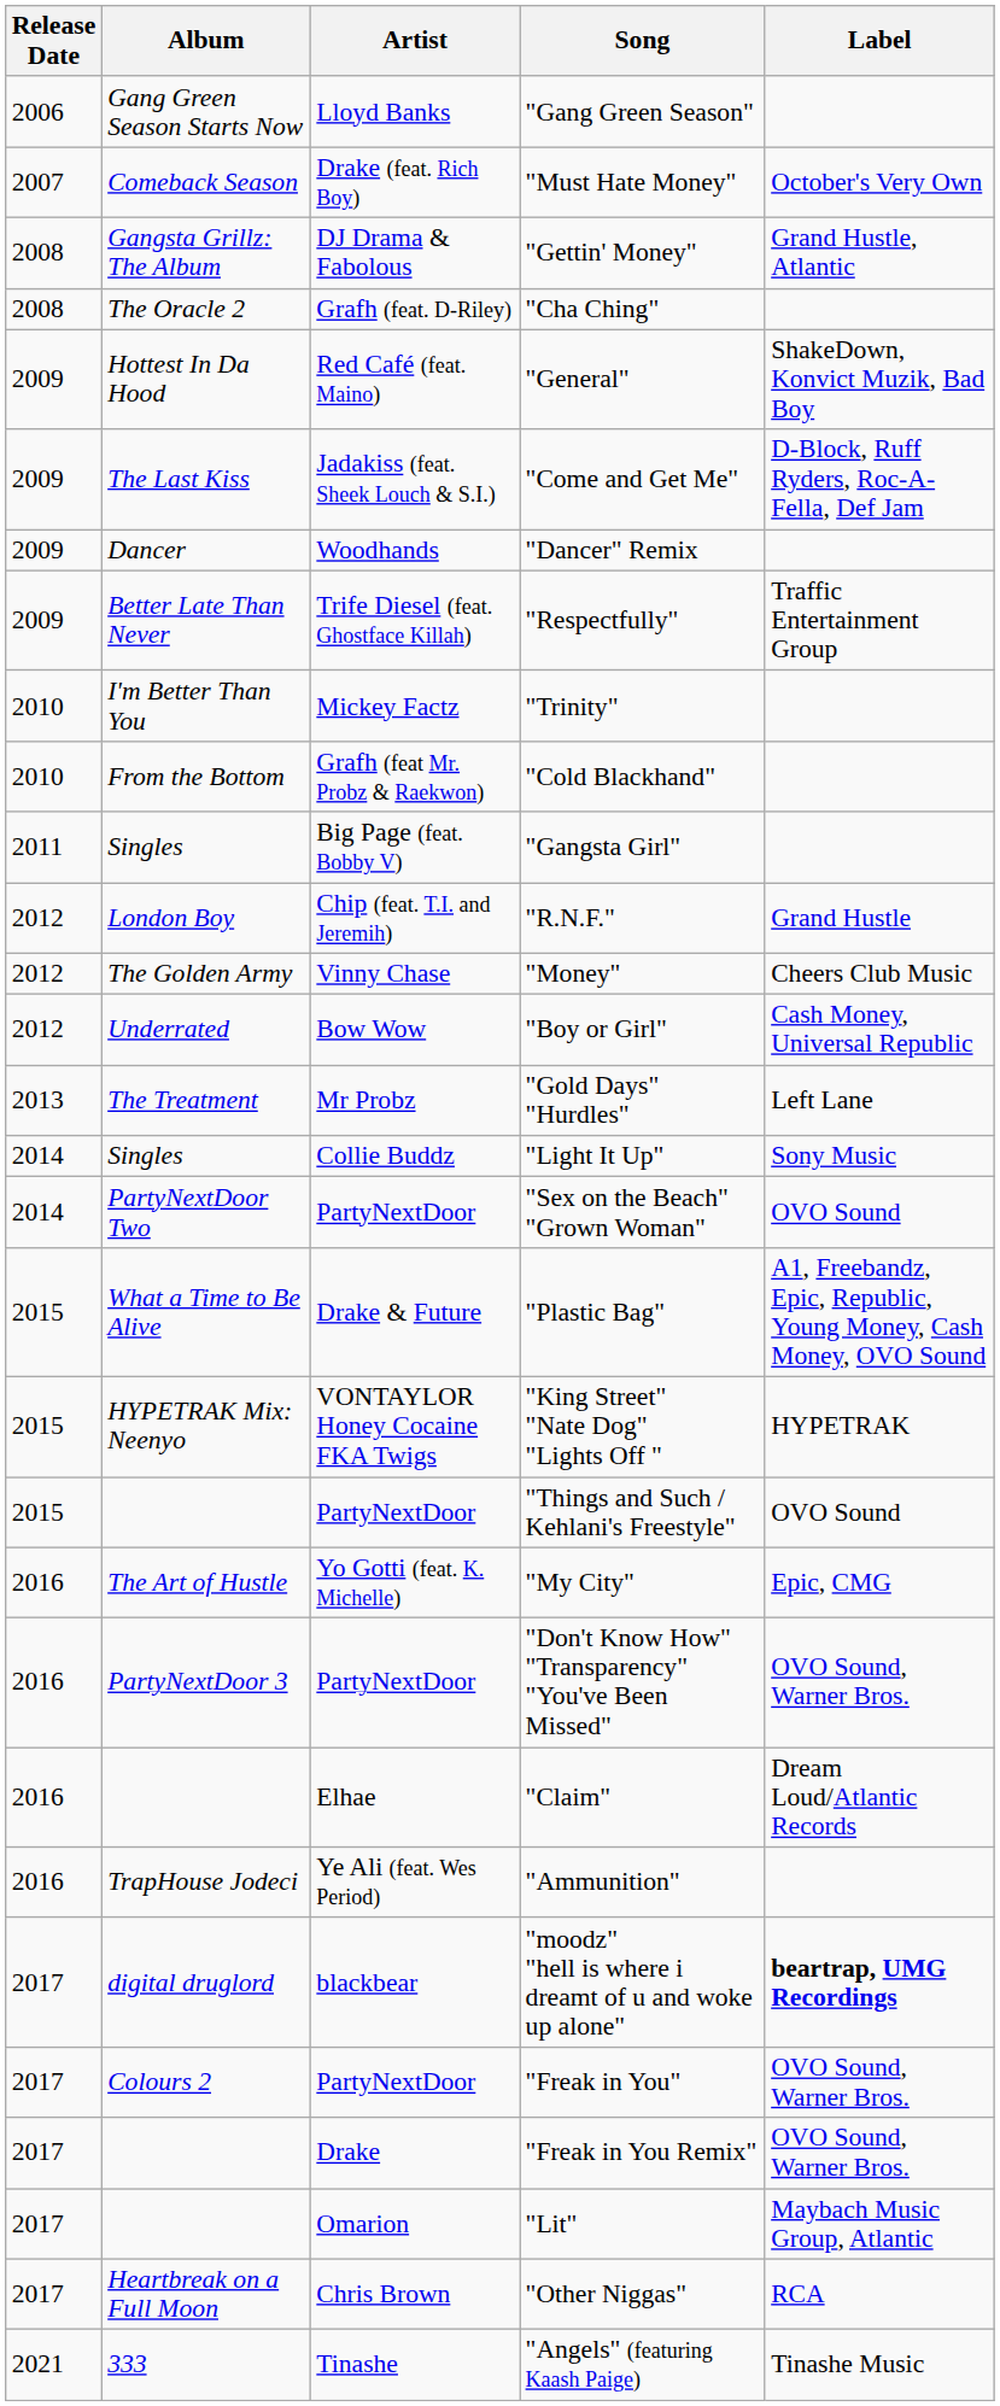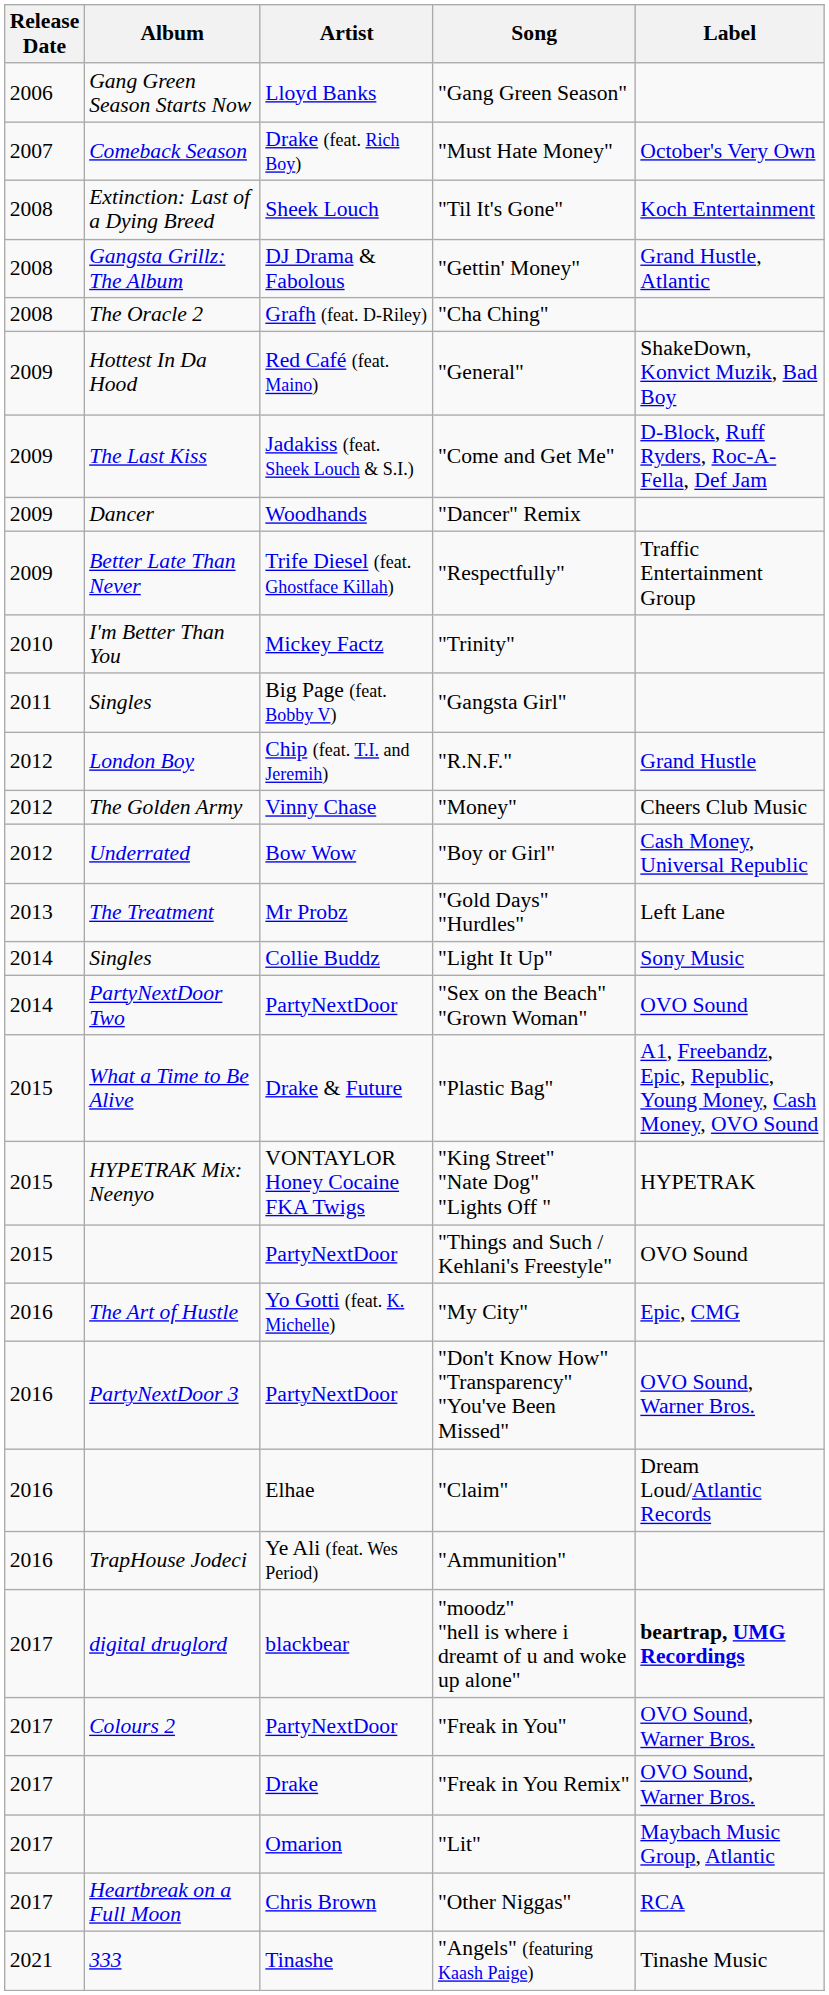+ row: 2008 | Extinction: Last of a Dying Breed | Sheek Louch | "Til It's Gone" | Koch Entertainment
- row: 2010 | From the Bottom | Grafh (feat Mr. Probz & Raekwon) | "Cold Blackhand"
